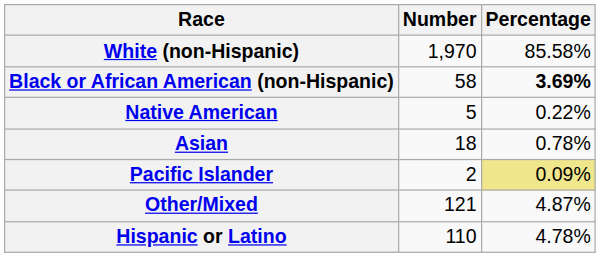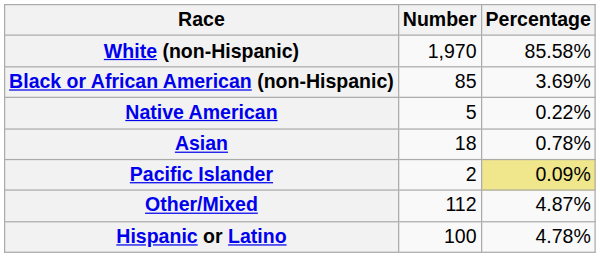Black or African American (non-Hispanic) | Number: 58 -> 85
Black or African American (non-Hispanic) | Percentage: bold -> normal
Other/Mixed | Number: 121 -> 112
Hispanic or Latino | Number: 110 -> 100
